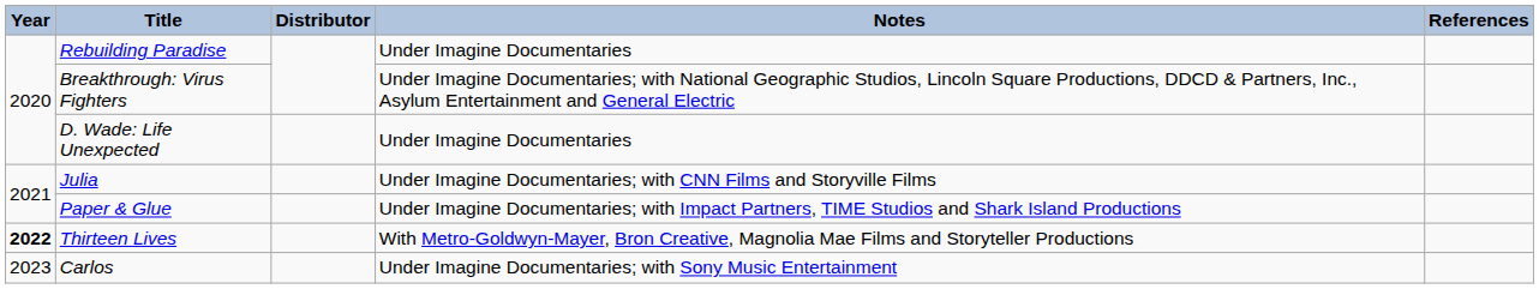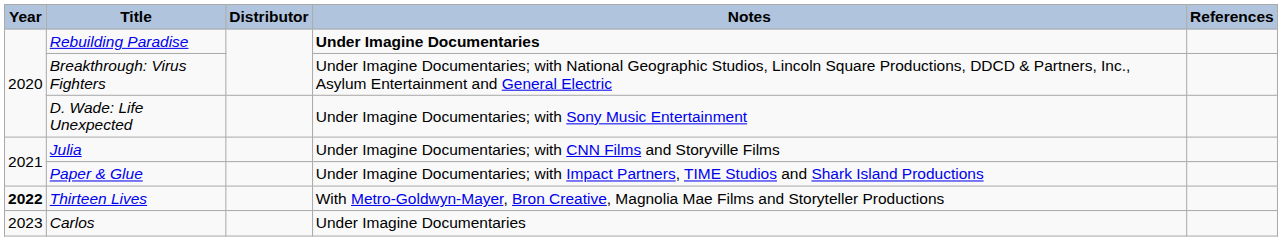Rebuilding Paradise | Notes: normal -> bold
D. Wade: Life Unexpected | Notes: Under Imagine Documentaries -> Under Imagine Documentaries; with Sony Music Entertainment
Carlos | Notes: Under Imagine Documentaries; with Sony Music Entertainment -> Under Imagine Documentaries
